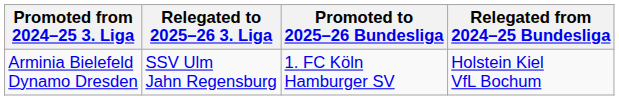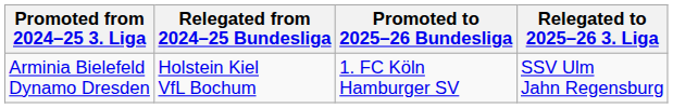columns swapped: Relegated from 2024–25 Bundesliga <-> Relegated to 2025–26 3. Liga
